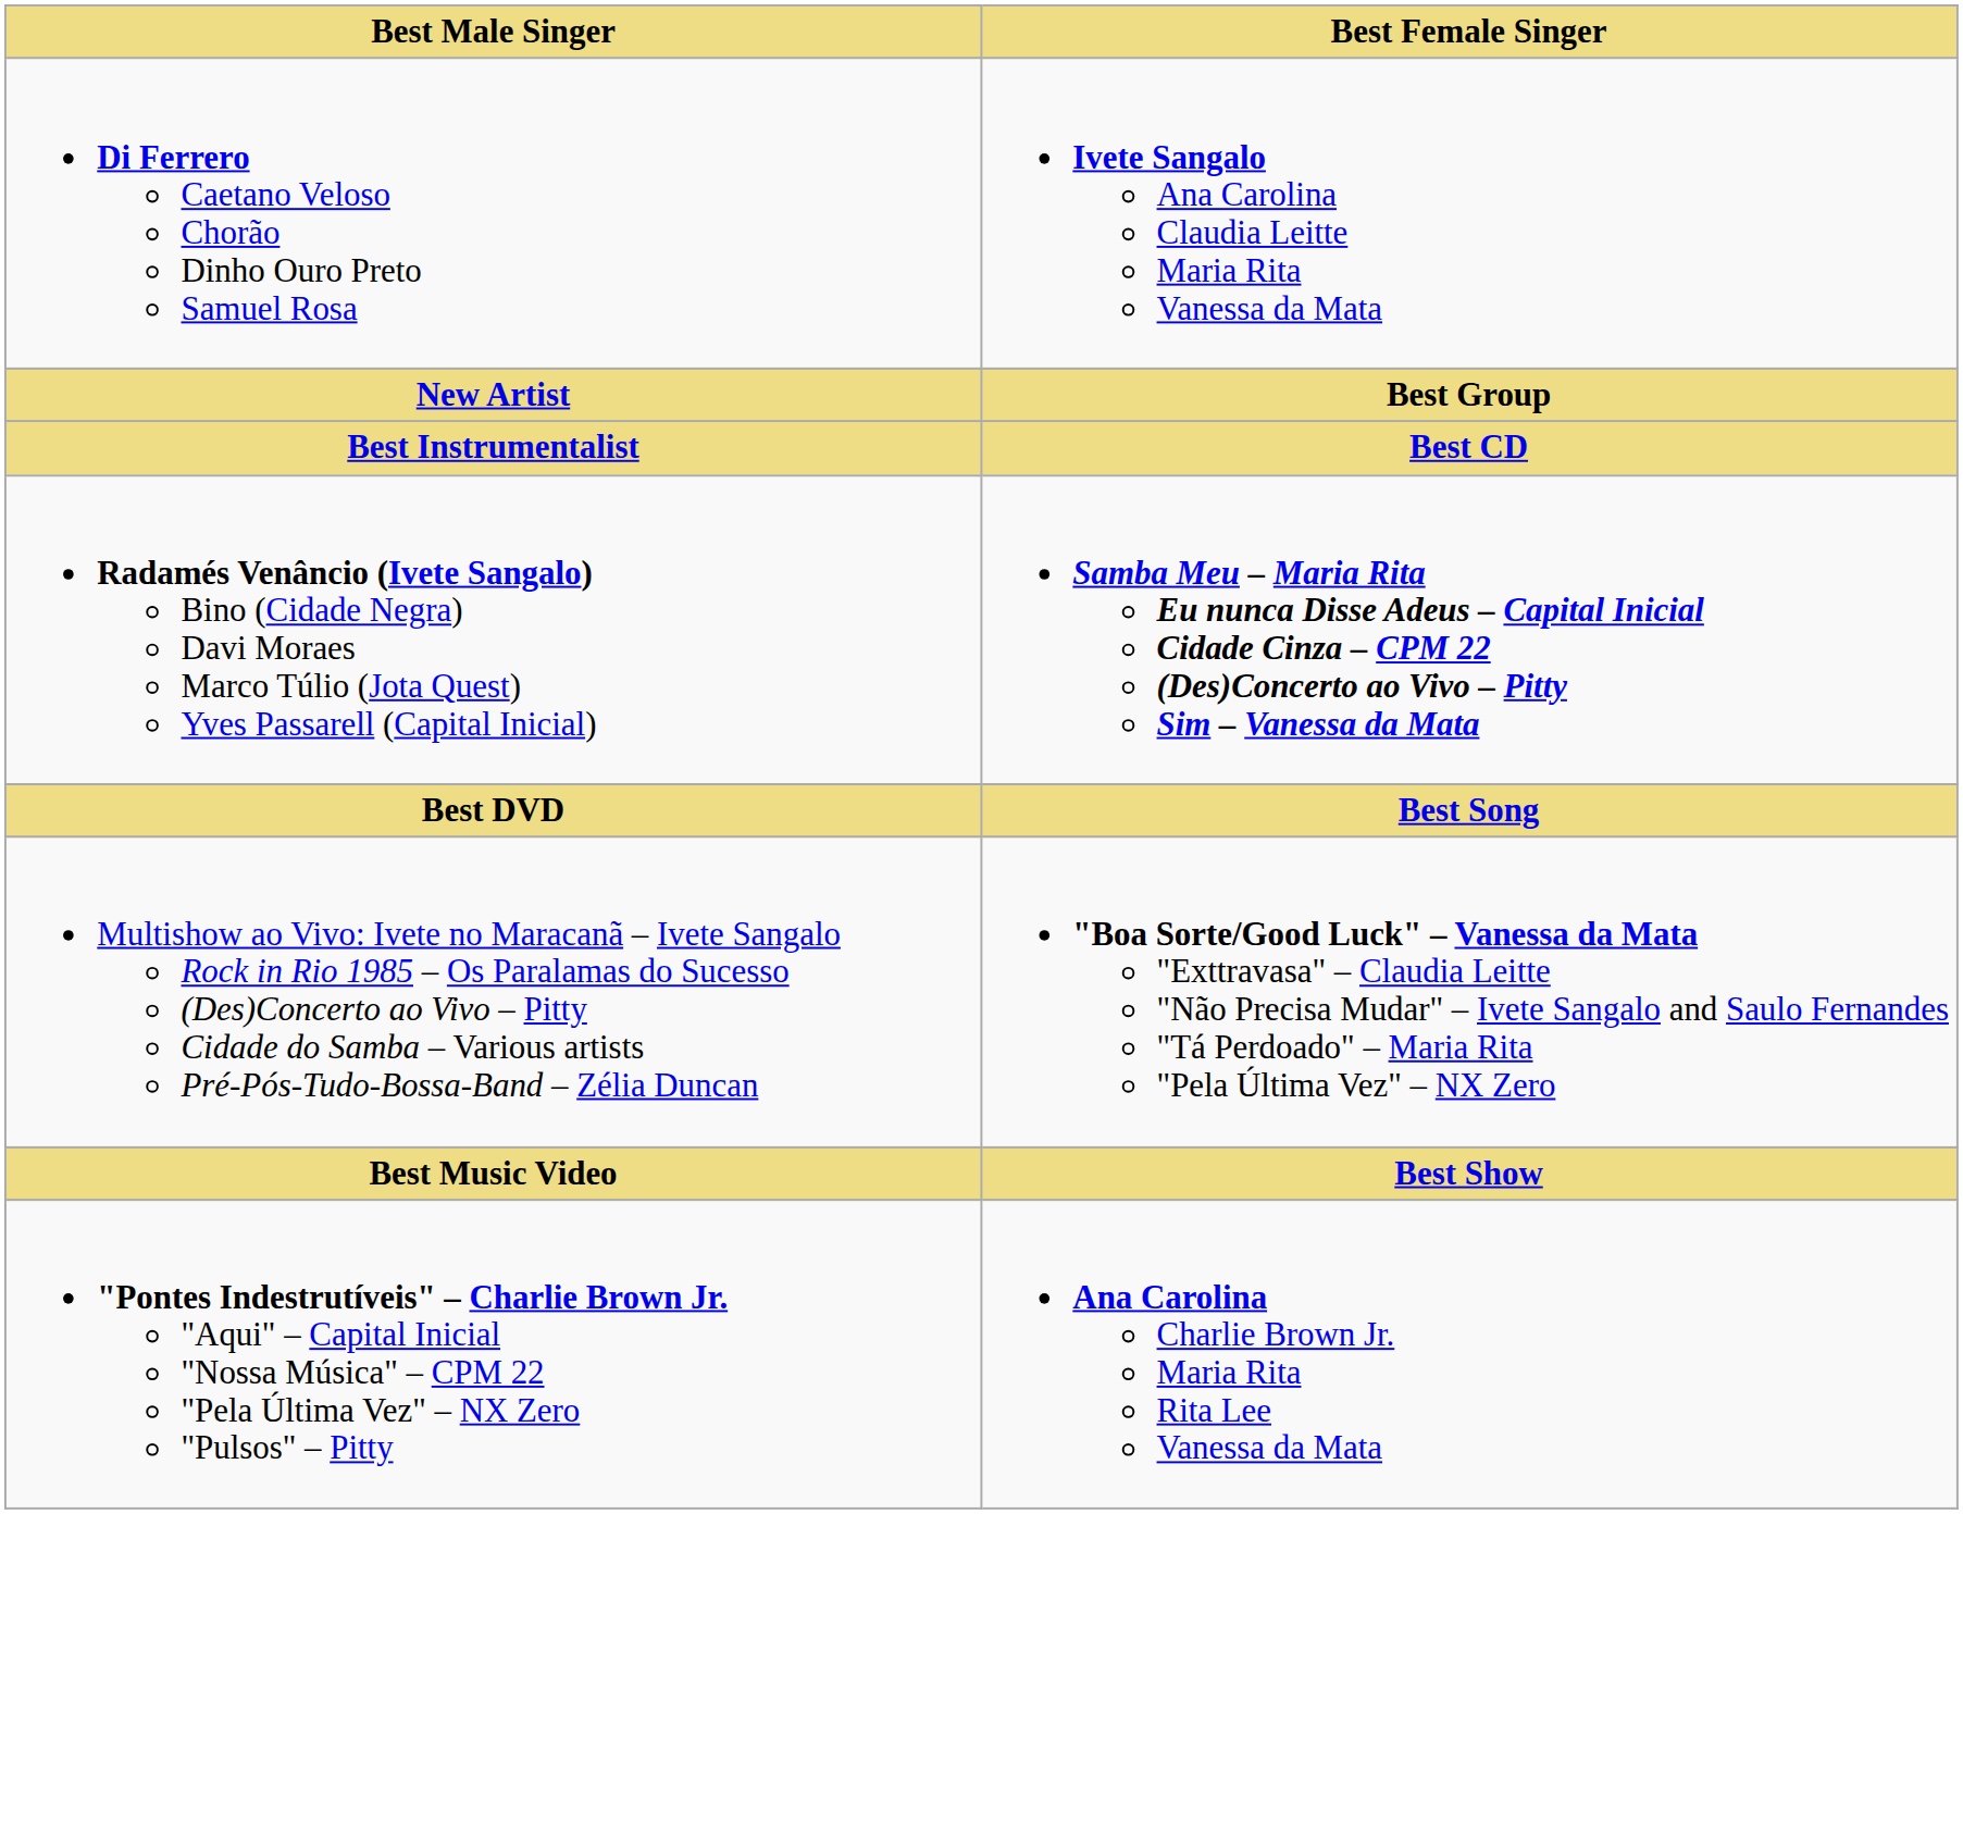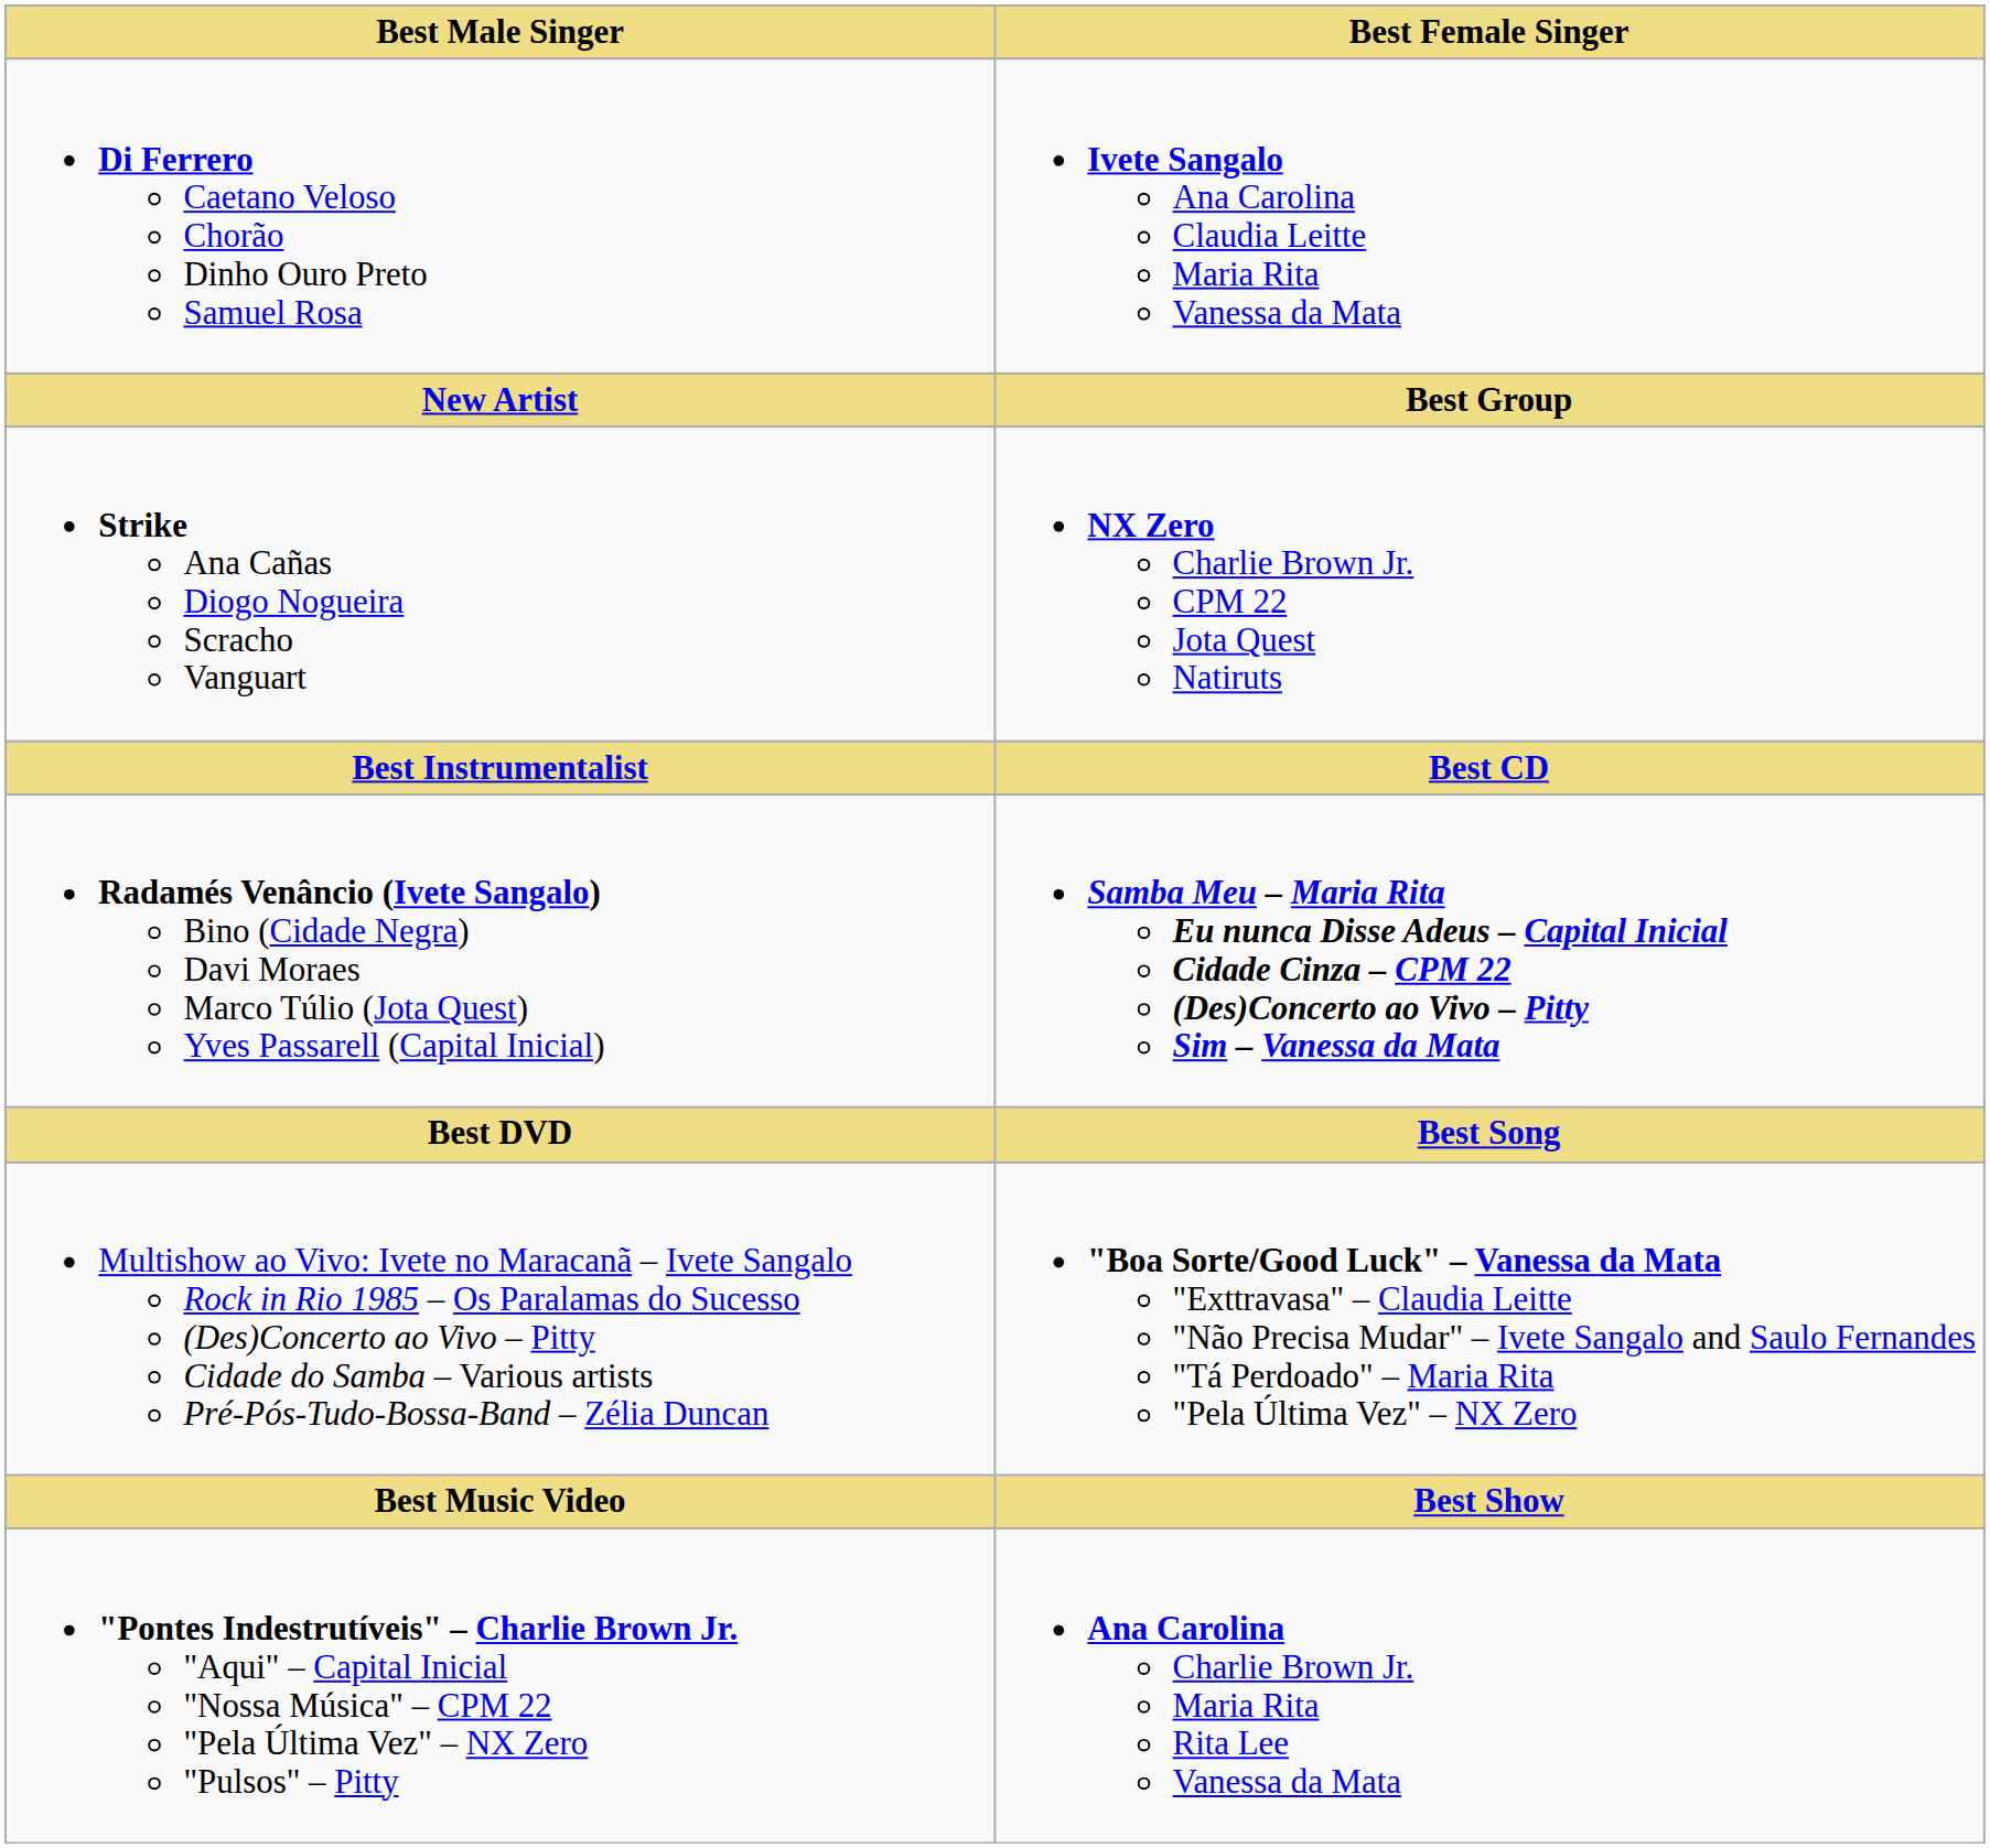+ row: Strike Ana Cañas Diogo Nogueira Scracho Vanguart | NX Zero Charlie Brown Jr. CPM 22 Jota Quest Natiruts
